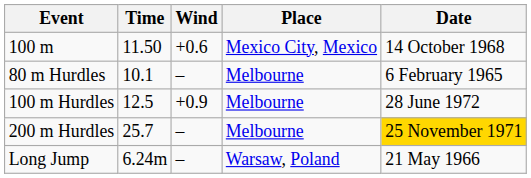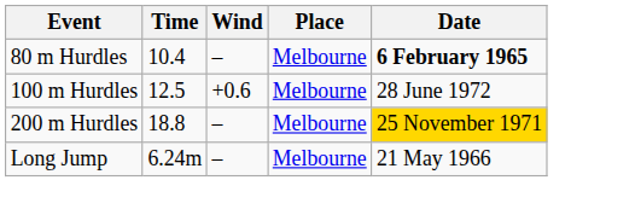- row: 100 m | 11.50 | +0.6 | Mexico City, Mexico | 14 October 1968
80 m Hurdles | Time: 10.1 -> 10.4
80 m Hurdles | Date: normal -> bold
100 m Hurdles | Wind: +0.9 -> +0.6
200 m Hurdles | Time: 25.7 -> 18.8
Long Jump | Place: Warsaw, Poland -> Melbourne
